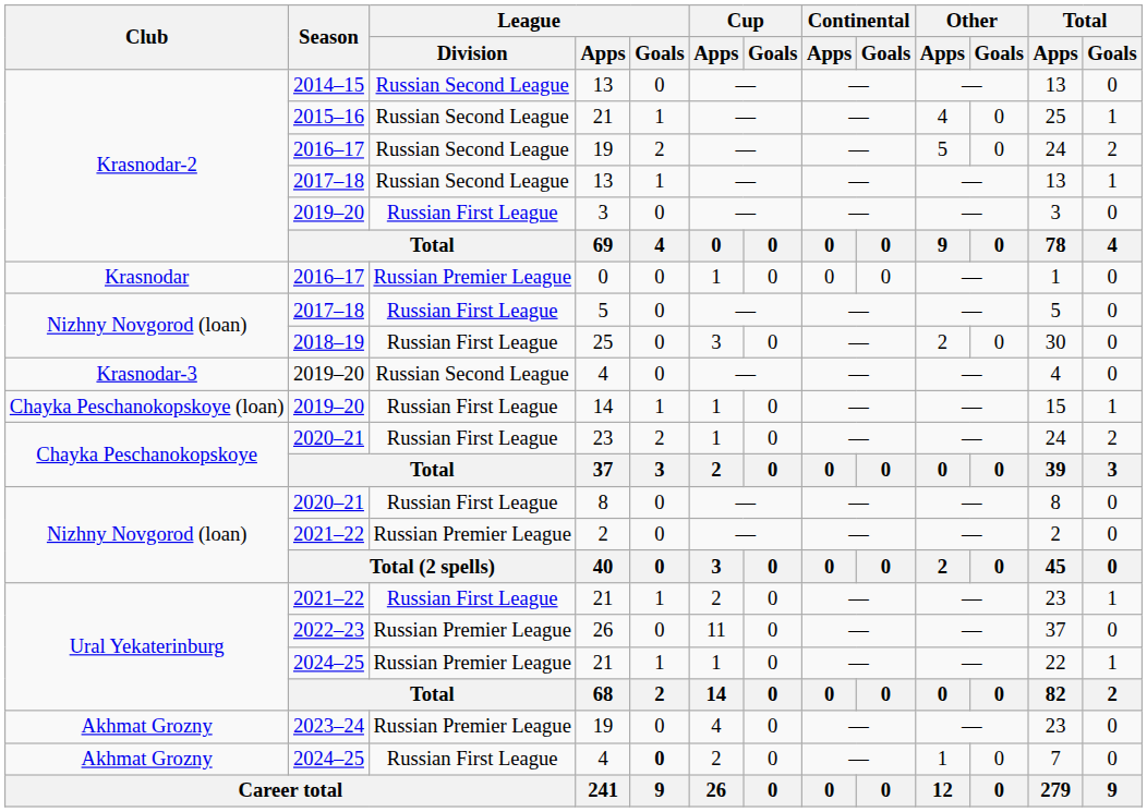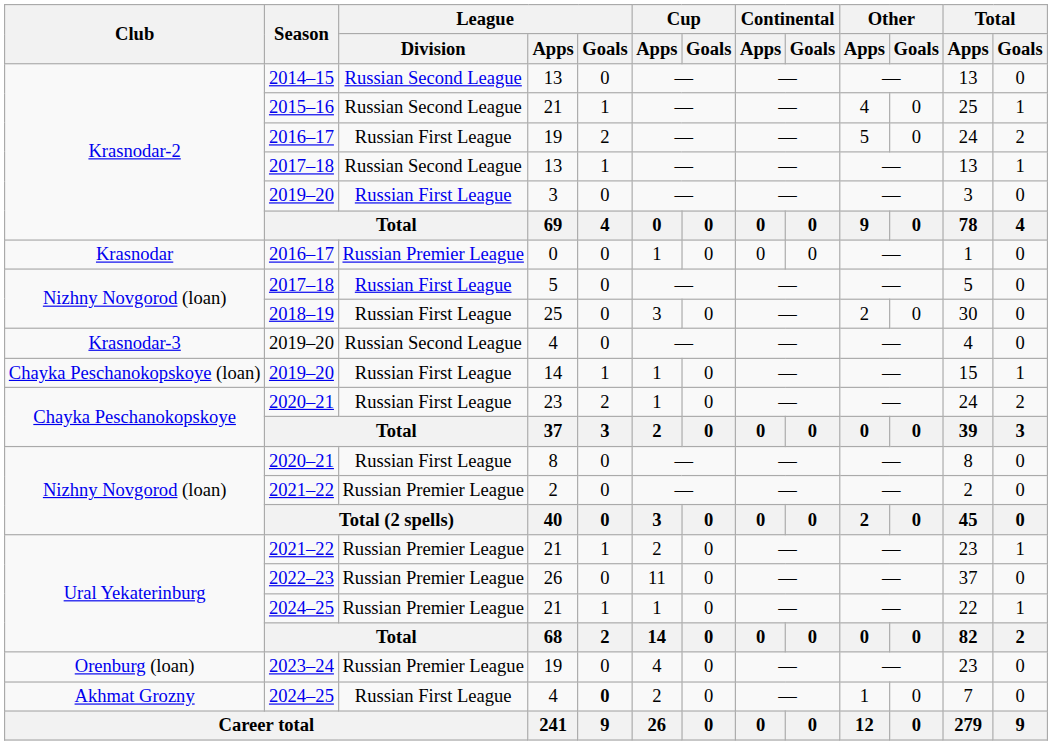2016–17 / 19 | League / Division: Russian Second League -> Russian First League
2021–22 / 21 | League / Division: Russian First League -> Russian Premier League
2023–24 / 19 | Club: Akhmat Grozny -> Orenburg (loan)
